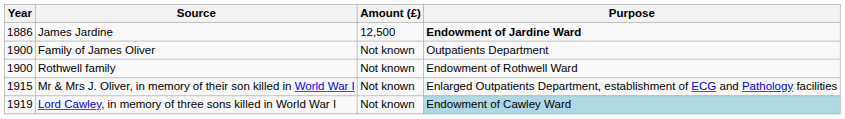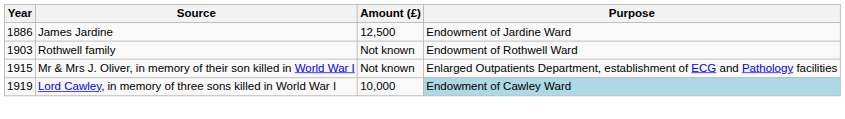James Jardine | Purpose: bold -> normal
- row: 1900 | Family of James Oliver | Not known | Outpatients Department
Rothwell family | Year: 1900 -> 1903
Lord Cawley, in memory of three sons killed in World War I | Amount (£): Not known -> 10,000
